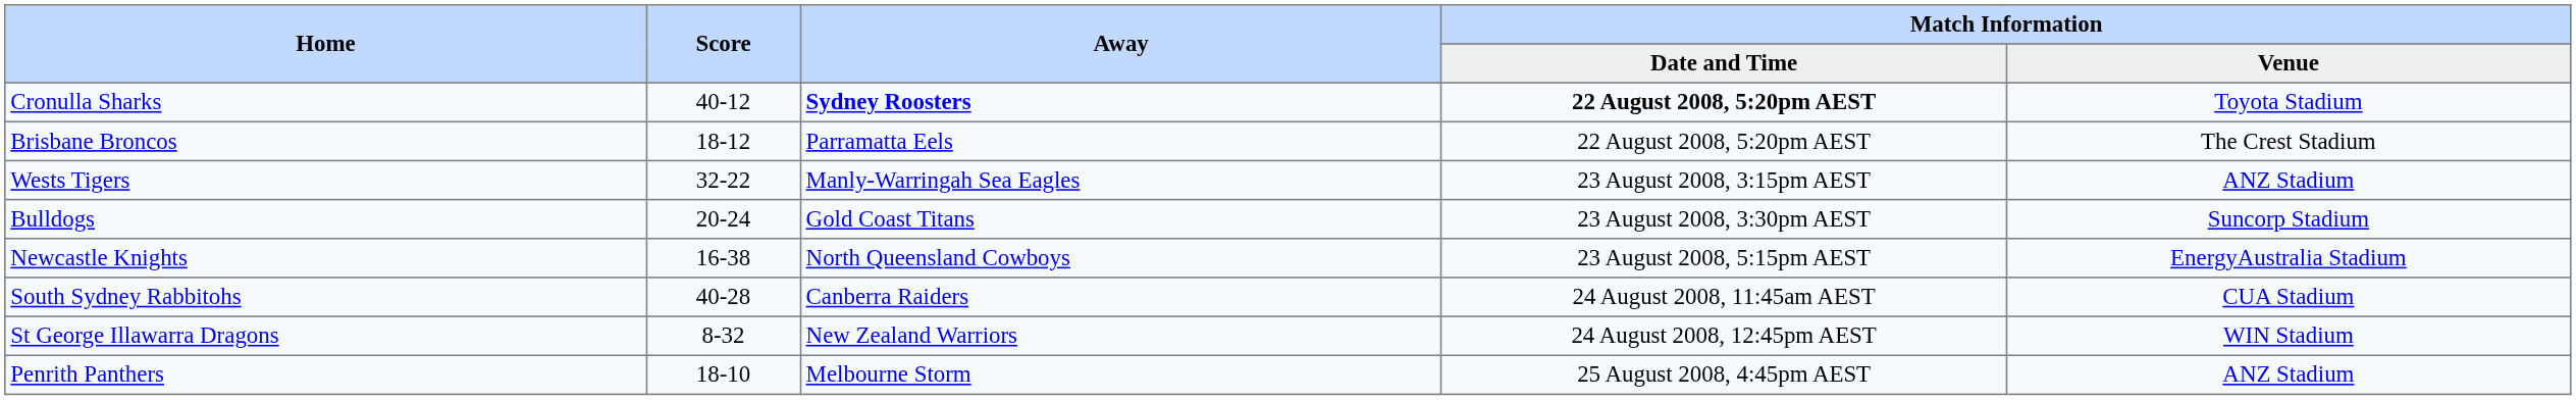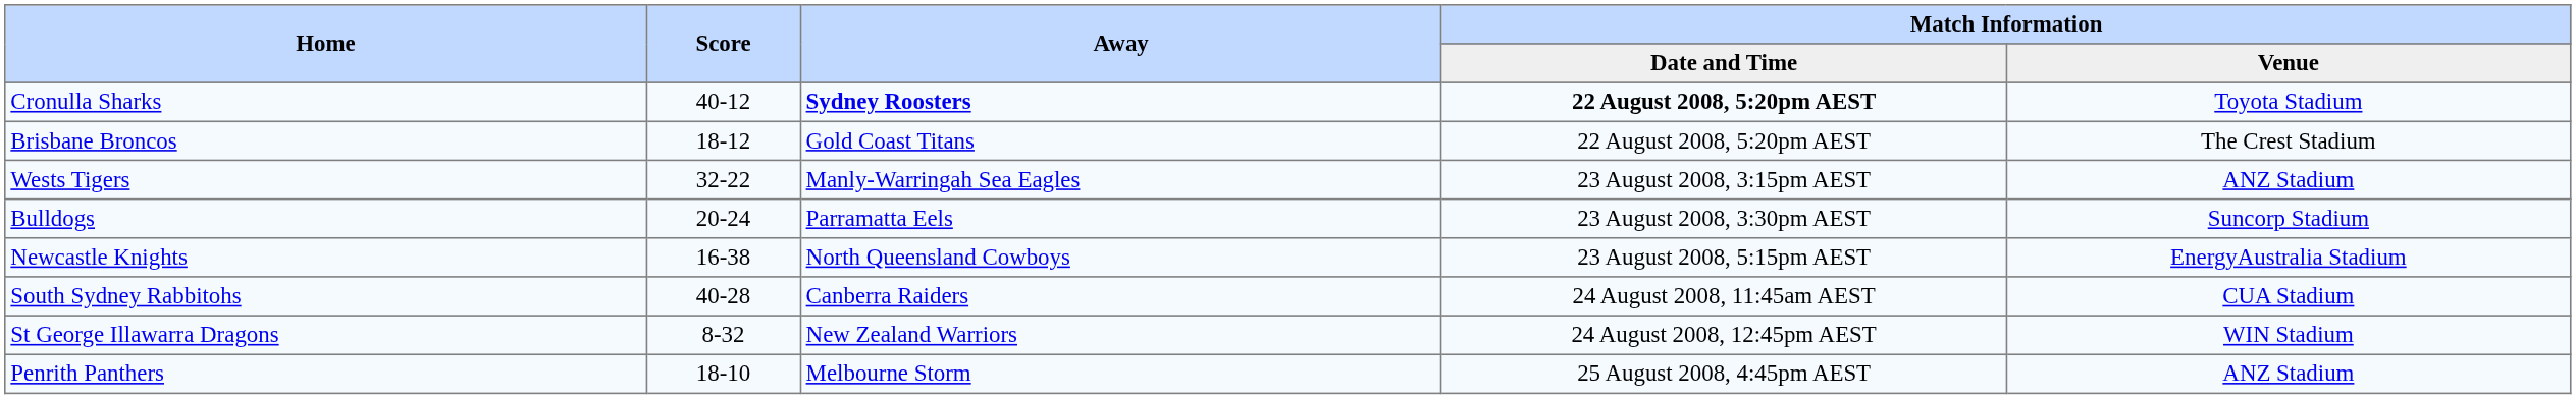Brisbane Broncos | Away: Parramatta Eels -> Gold Coast Titans
Bulldogs | Away: Gold Coast Titans -> Parramatta Eels
